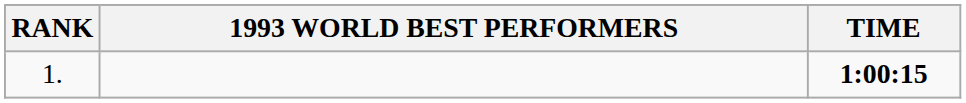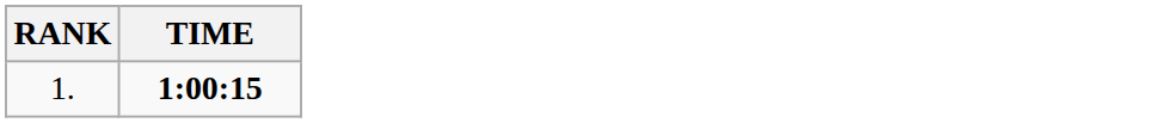- column: 1993 WORLD BEST PERFORMERS
